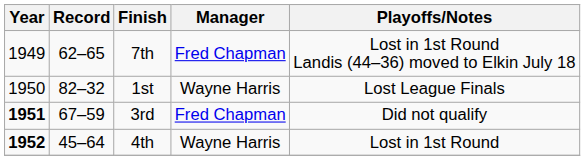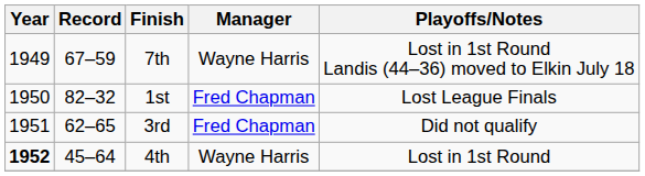7th | Record: 62–65 -> 67–59
7th | Manager: Fred Chapman -> Wayne Harris
1st | Manager: Wayne Harris -> Fred Chapman
3rd | Year: bold -> normal
3rd | Record: 67–59 -> 62–65
